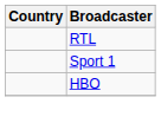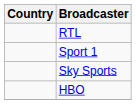+ row: Sky Sports
